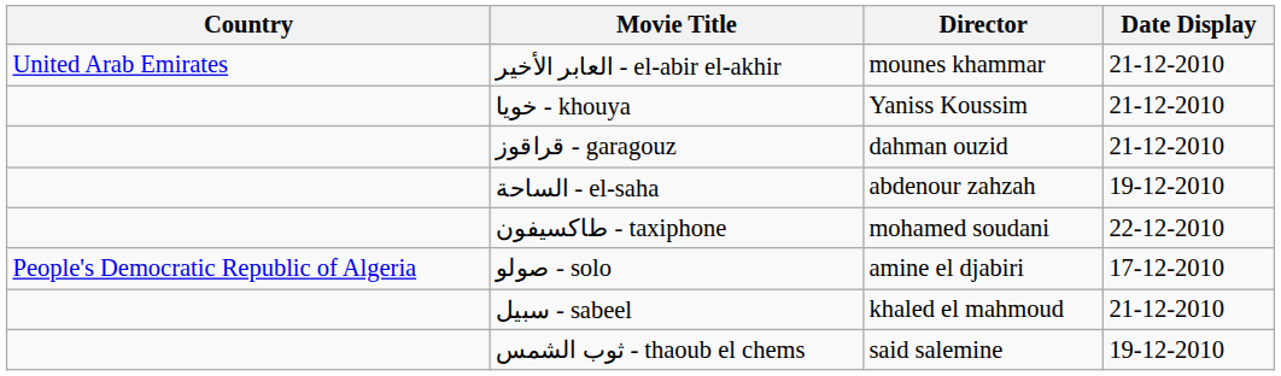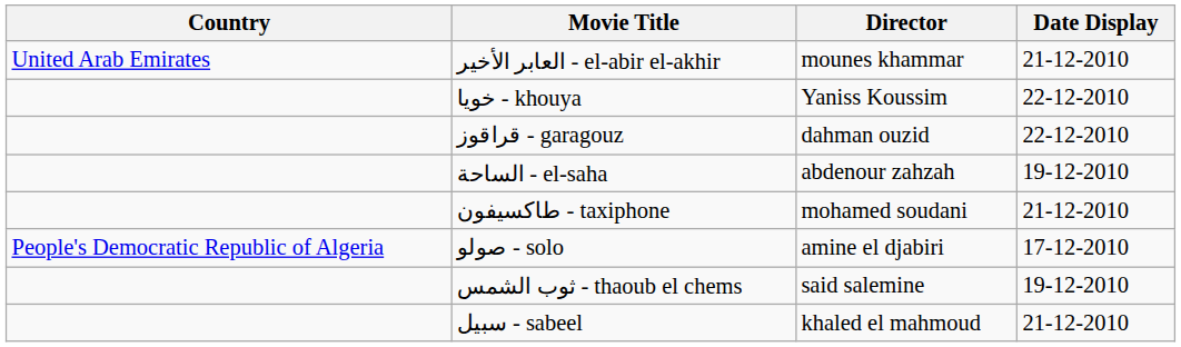خويا - khouya | Date Display: 21-12-2010 -> 22-12-2010
قراقوز - garagouz | Date Display: 21-12-2010 -> 22-12-2010
طاكسيفون - taxiphone | Date Display: 22-12-2010 -> 21-12-2010
rows swapped: ثوب الشمس - thaoub el chems <-> سبيل - sabeel
